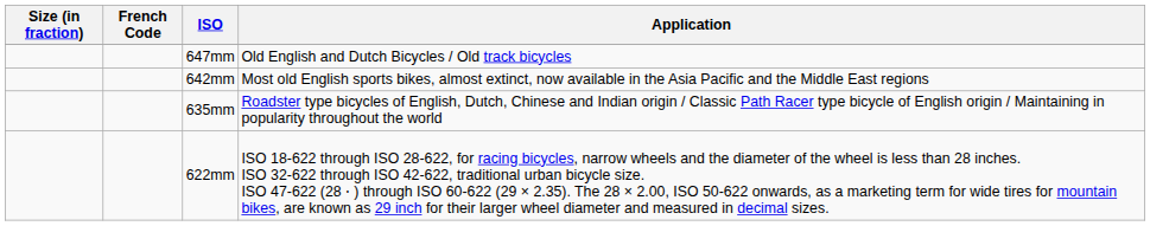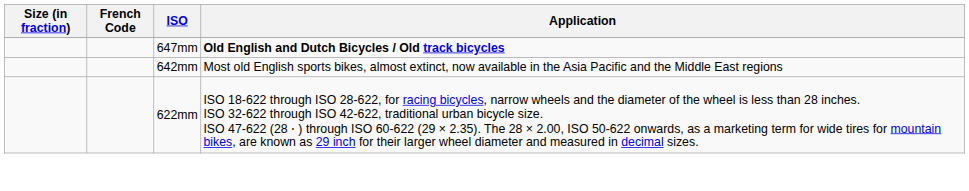647mm | Application: normal -> bold
- row: 635mm | Roadster type bicycles of English, Dutch, Chinese and Indian origin / Classic Path Racer type bicycle of English origin / Maintaining in popularity throughout the world
